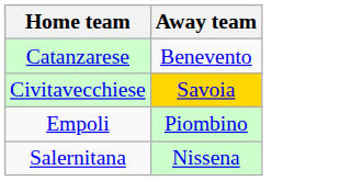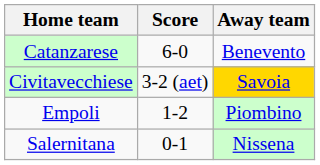+ column: Score | 6-0 | 3-2 (aet) | 1-2 | 0-1
